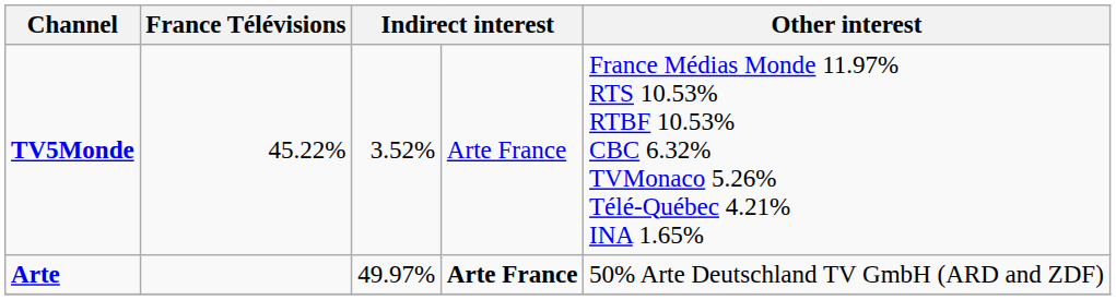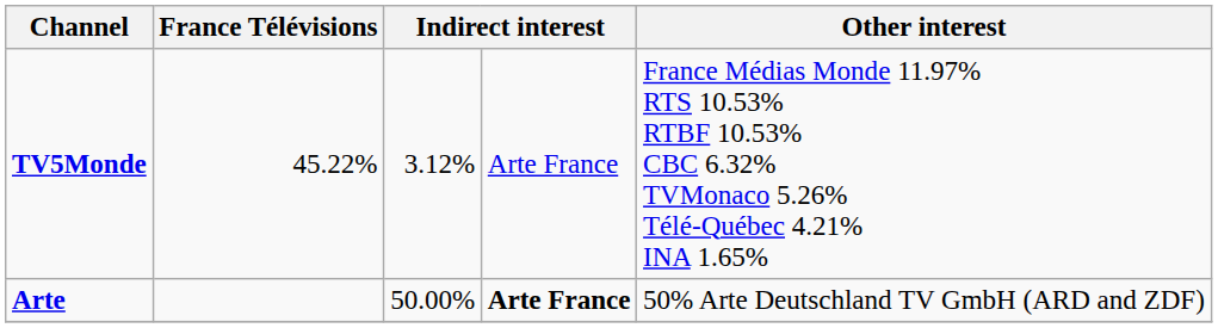TV5Monde | column 3: 3.52% -> 3.12%
Arte | column 3: 49.97% -> 50.00%
